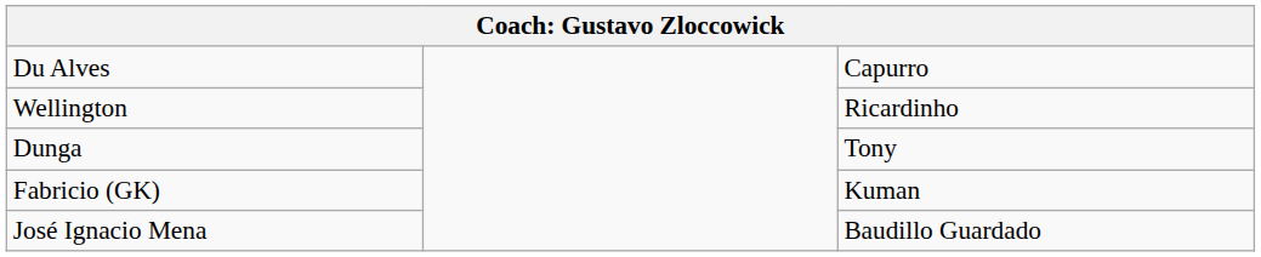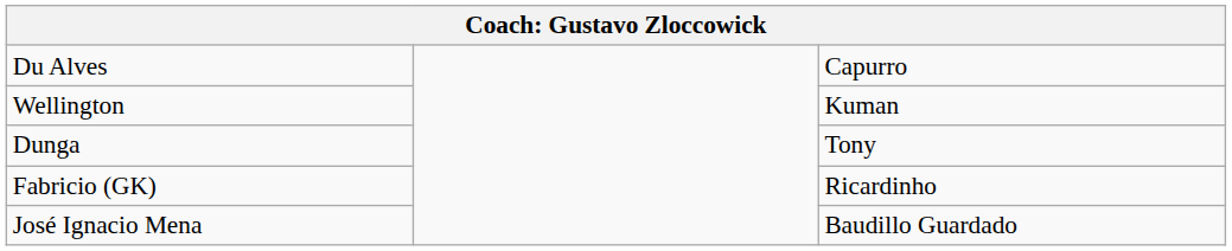Wellington | column 3: Ricardinho -> Kuman
Fabricio (GK) | column 3: Kuman -> Ricardinho
